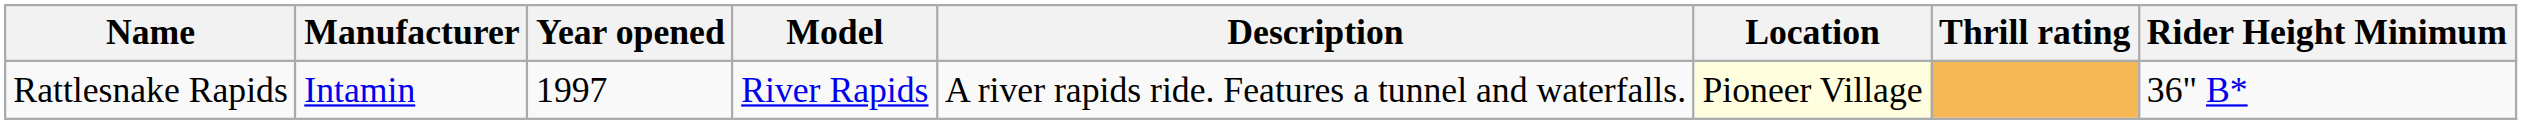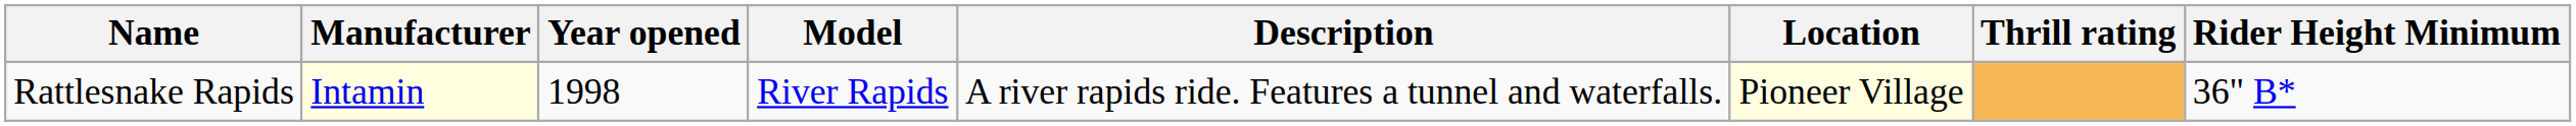Rattlesnake Rapids | Manufacturer: no background -> lightyellow background
Rattlesnake Rapids | Year opened: 1997 -> 1998
